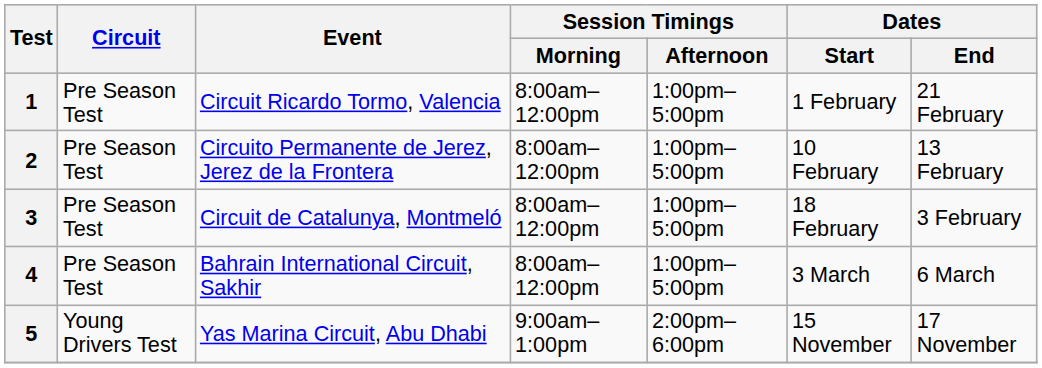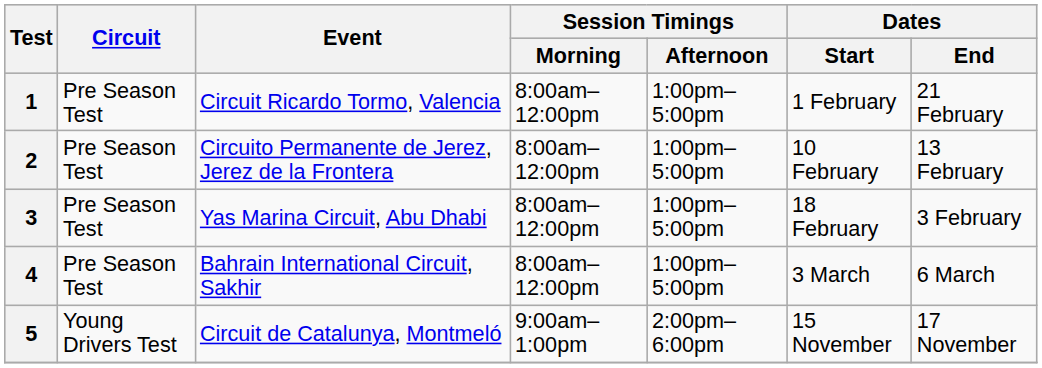3 | Event: Circuit de Catalunya, Montmeló -> Yas Marina Circuit, Abu Dhabi
5 | Event: Yas Marina Circuit, Abu Dhabi -> Circuit de Catalunya, Montmeló
